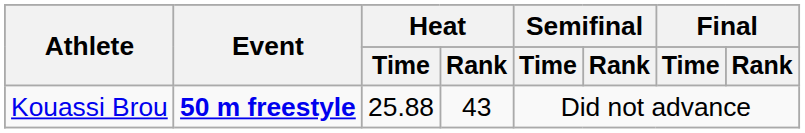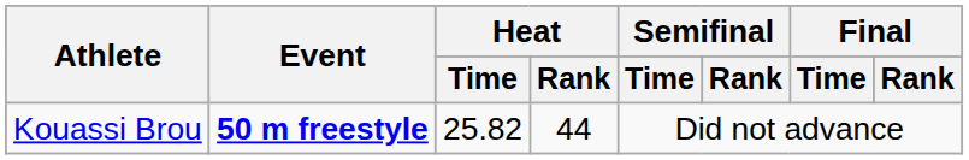Kouassi Brou | Heat / Time: 25.88 -> 25.82
Kouassi Brou | Heat / Rank: 43 -> 44
